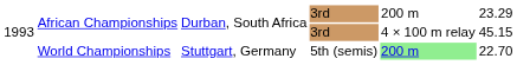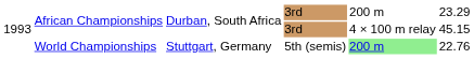World Championships | column 6: 22.70 -> 22.76
